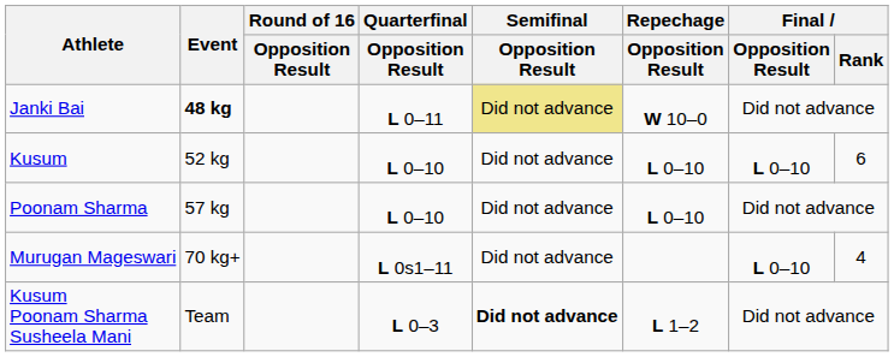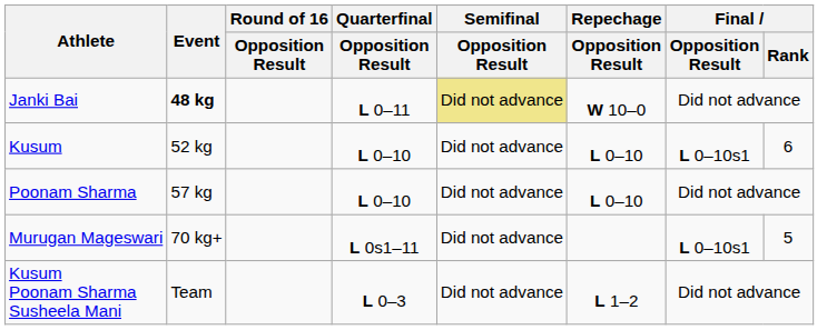Kusum | Final / Opposition Result: L 0–10 -> L 0–10s1
Murugan Mageswari | Final / Opposition Result: L 0–10 -> L 0–10s1
Murugan Mageswari | Final / Rank: 4 -> 5
Kusum Poonam Sharma Susheela Mani | Semifinal / Opposition Result: bold -> normal
